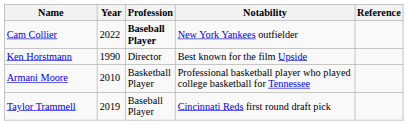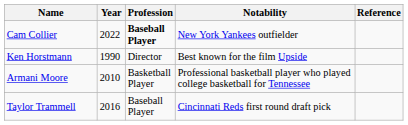Taylor Trammell | Year: 2019 -> 2016
